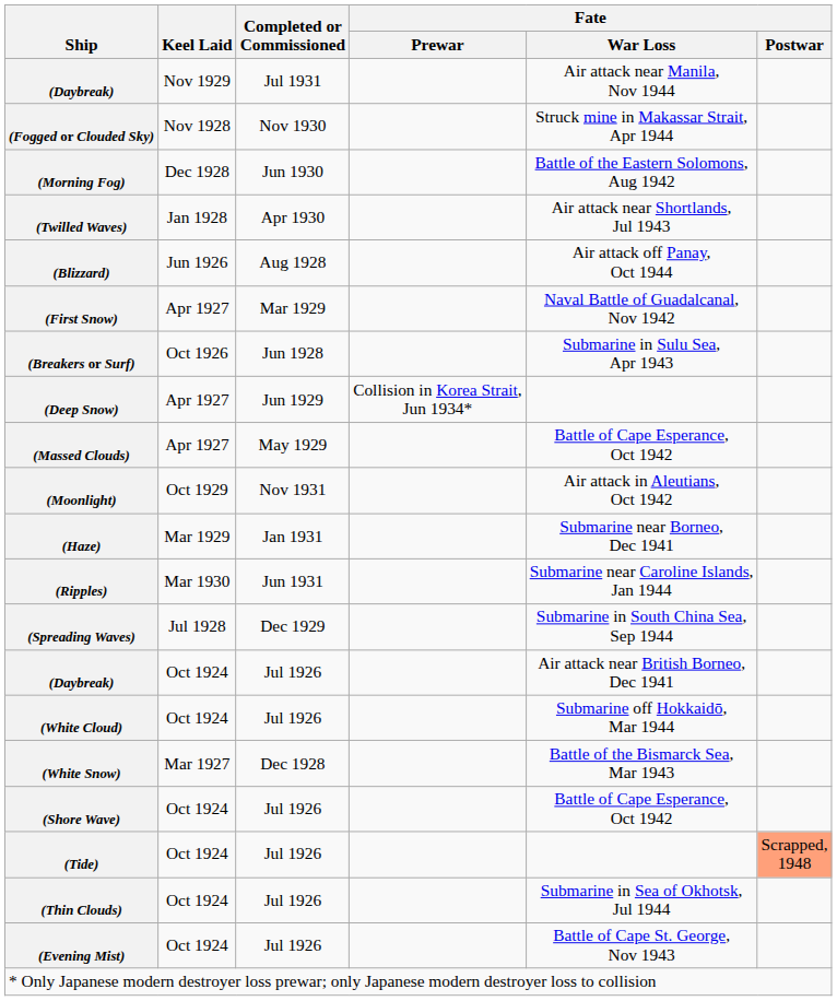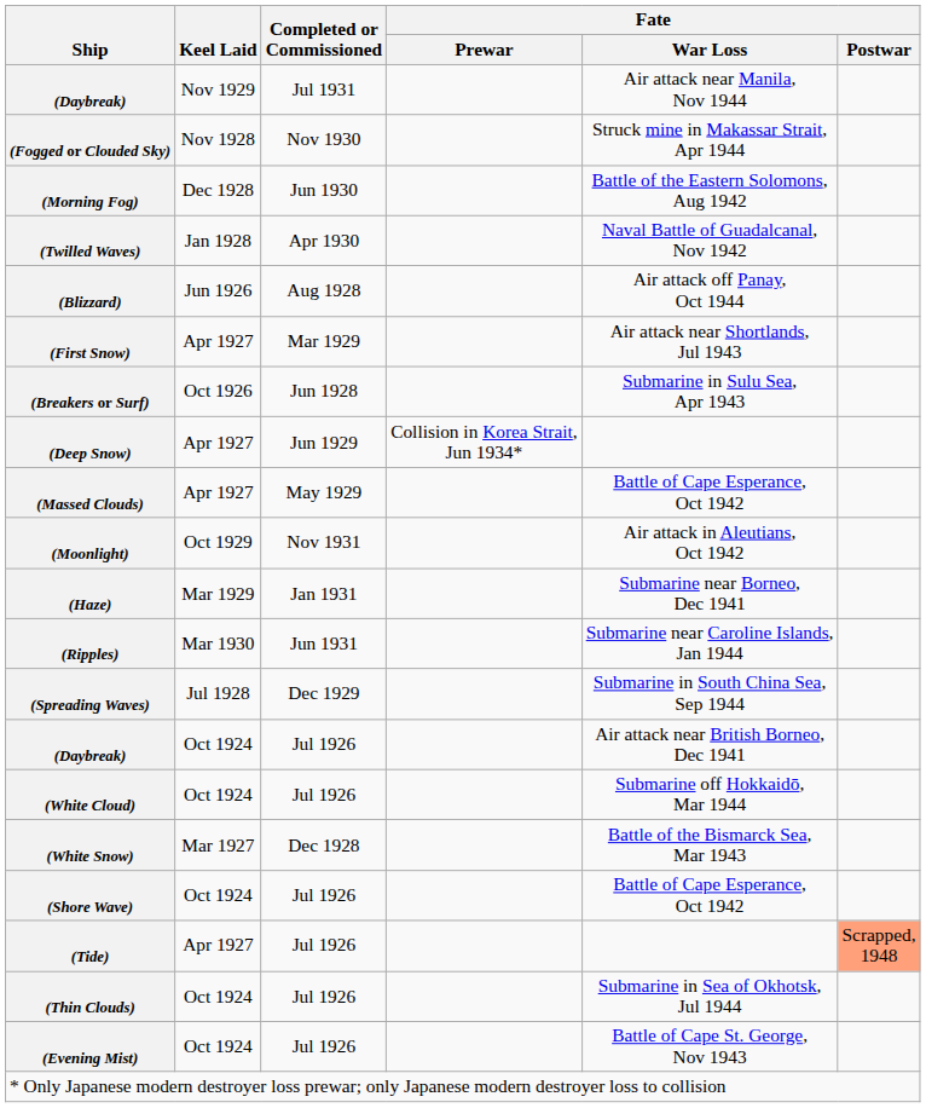(Twilled Waves) | Fate / War Loss: Air attack near Shortlands, Jul 1943 -> Naval Battle of Guadalcanal, Nov 1942
(First Snow) | Fate / War Loss: Naval Battle of Guadalcanal, Nov 1942 -> Air attack near Shortlands, Jul 1943
(Tide) | Keel Laid: Oct 1924 -> Apr 1927
